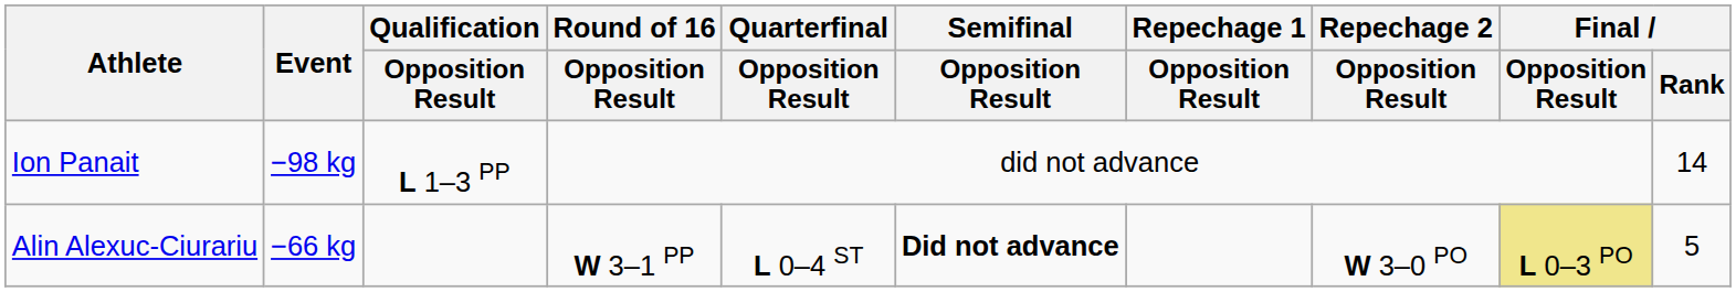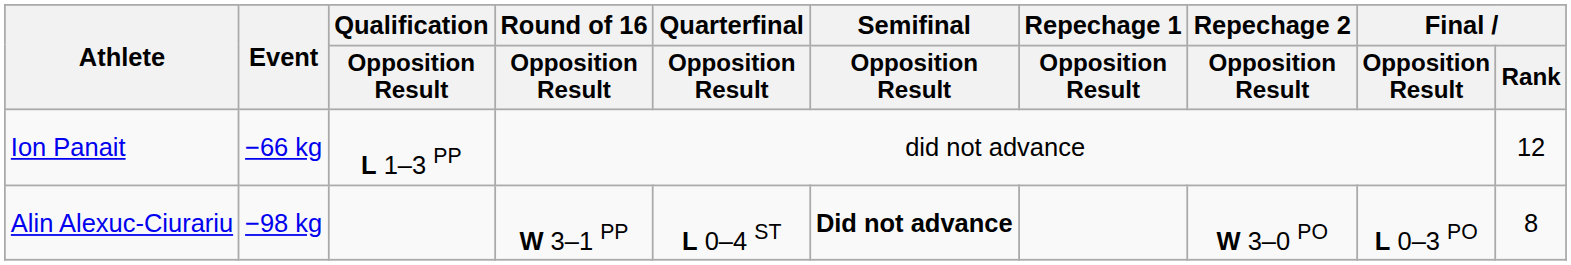Ion Panait | Event: −98 kg -> −66 kg
Ion Panait | Final / Rank: 14 -> 12
Alin Alexuc-Ciurariu | Event: −66 kg -> −98 kg
Alin Alexuc-Ciurariu | Final / Opposition Result: khaki background -> no background
Alin Alexuc-Ciurariu | Final / Rank: 5 -> 8
